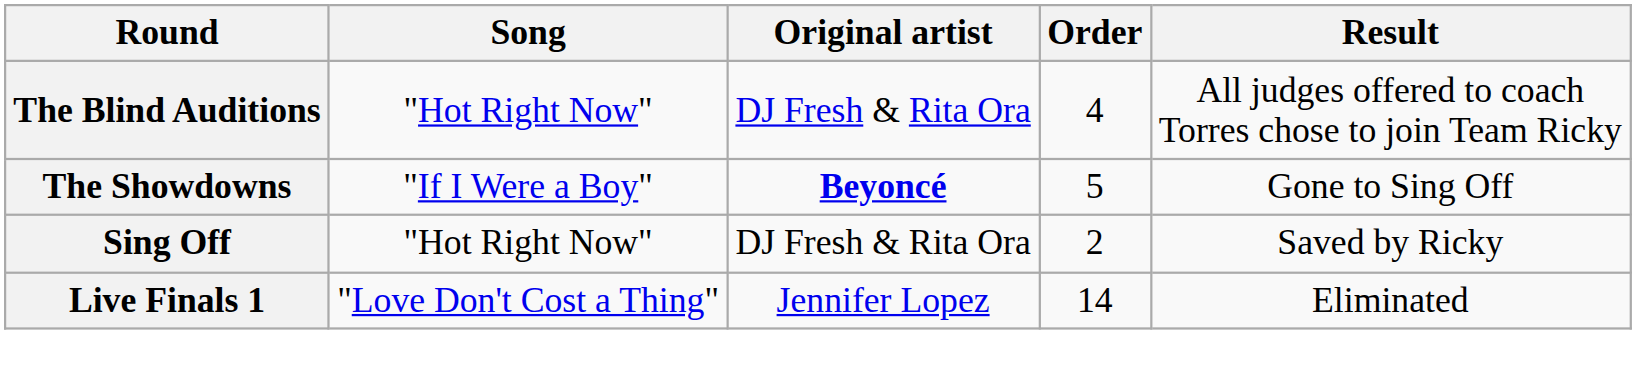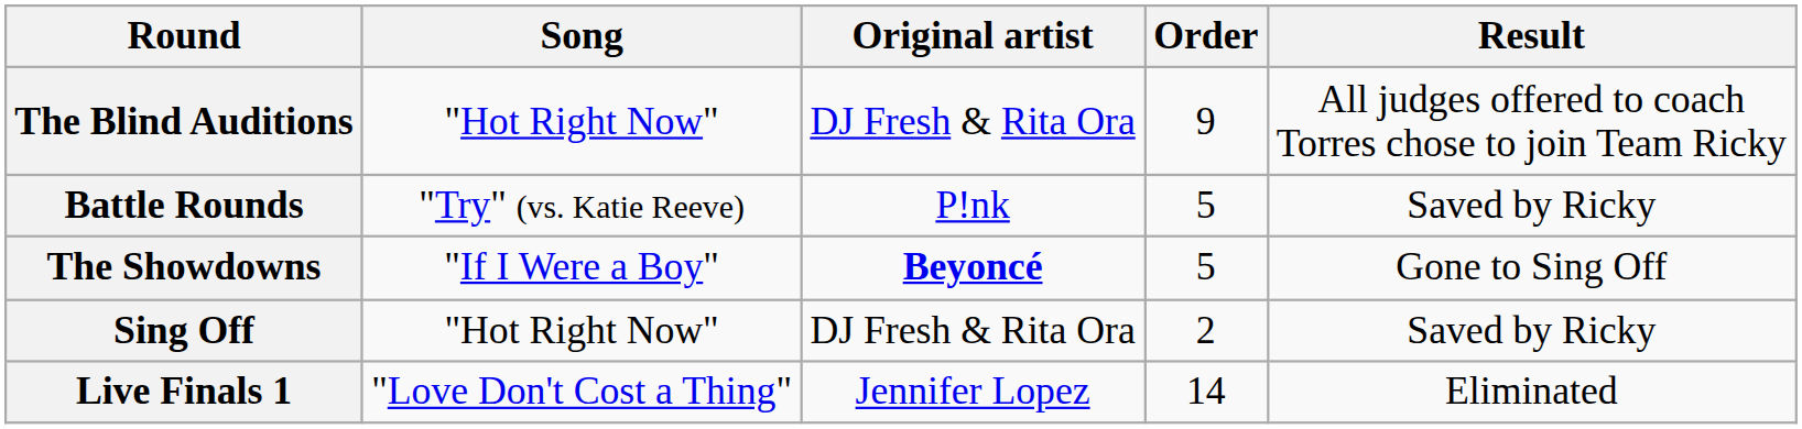The Blind Auditions | Order: 4 -> 9
+ row: Battle Rounds | "Try" (vs. Katie Reeve) | P!nk | 5 | Saved by Ricky
